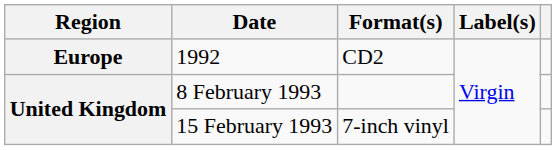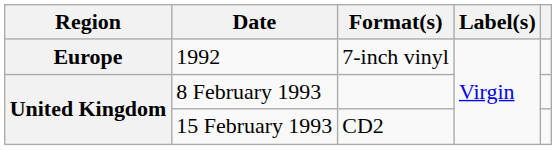1992 | Format(s): CD2 -> 7-inch vinyl
15 February 1993 | Format(s): 7-inch vinyl -> CD2
